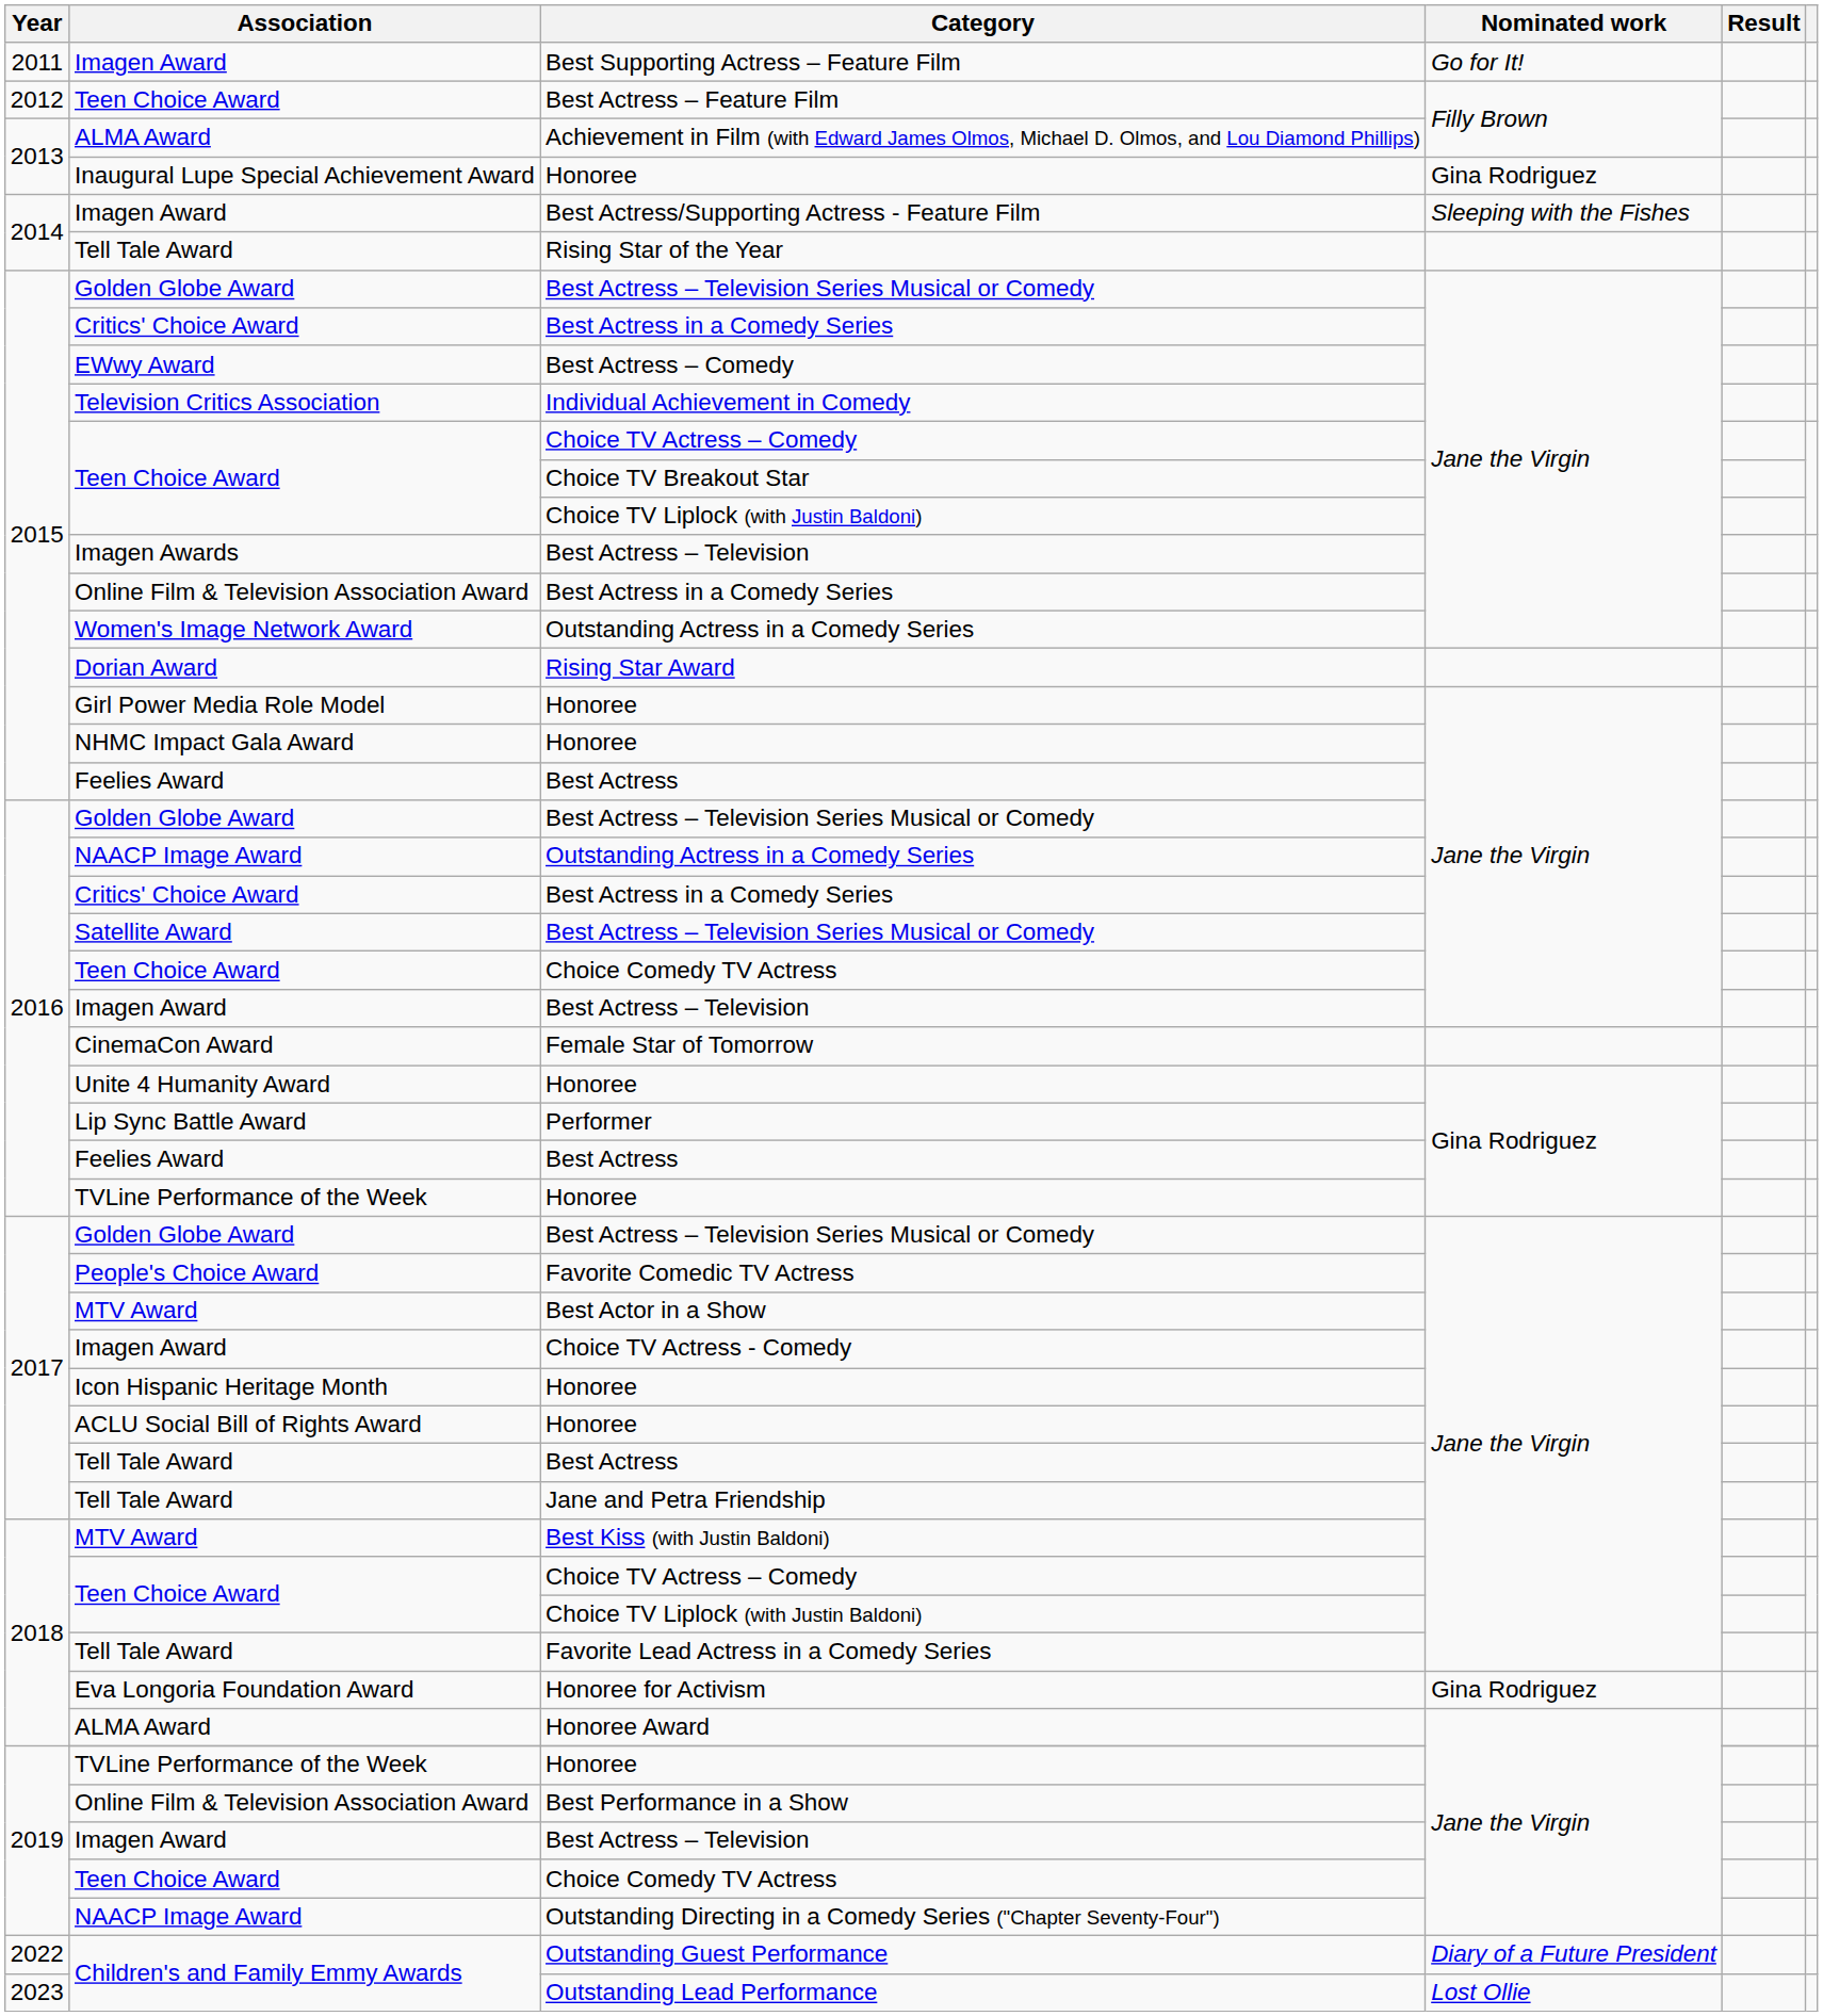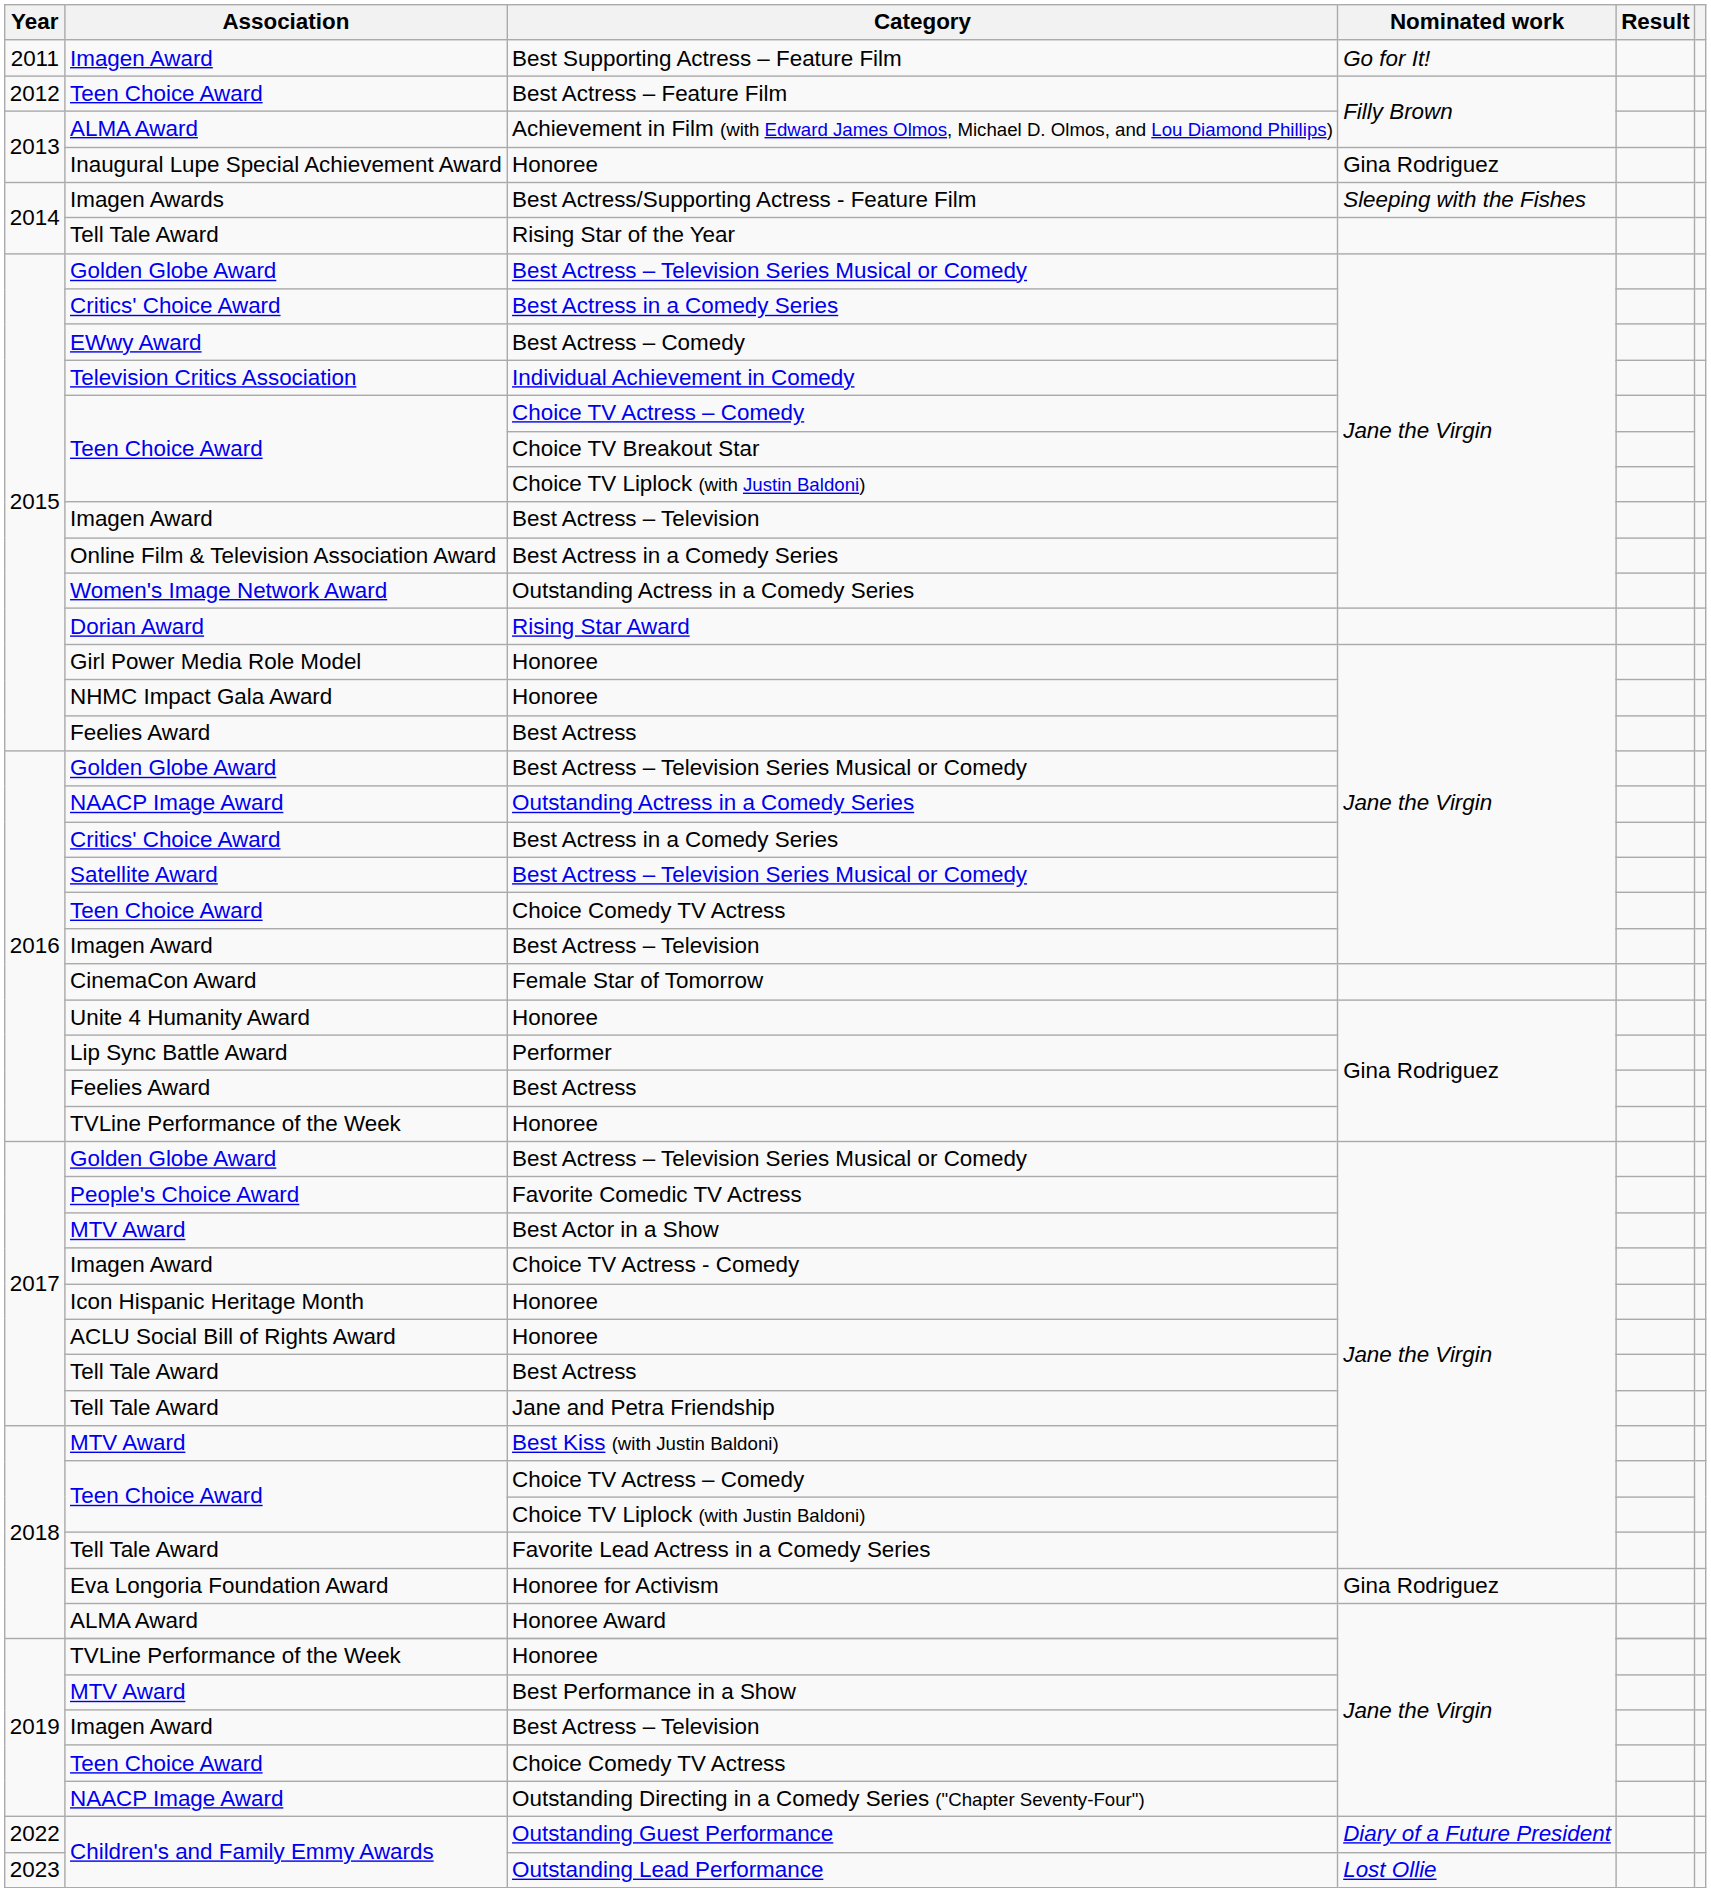Best Actress/Supporting Actress - Feature Film | Association: Imagen Award -> Imagen Awards
2015 / Best Actress – Television | Association: Imagen Awards -> Imagen Award
Best Performance in a Show | Association: Online Film & Television Association Award -> MTV Award
